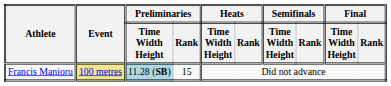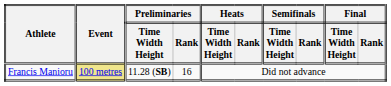Francis Manioru | Preliminaries / Time Width Height: lightblue background -> no background
Francis Manioru | Preliminaries / Rank: 15 -> 16
